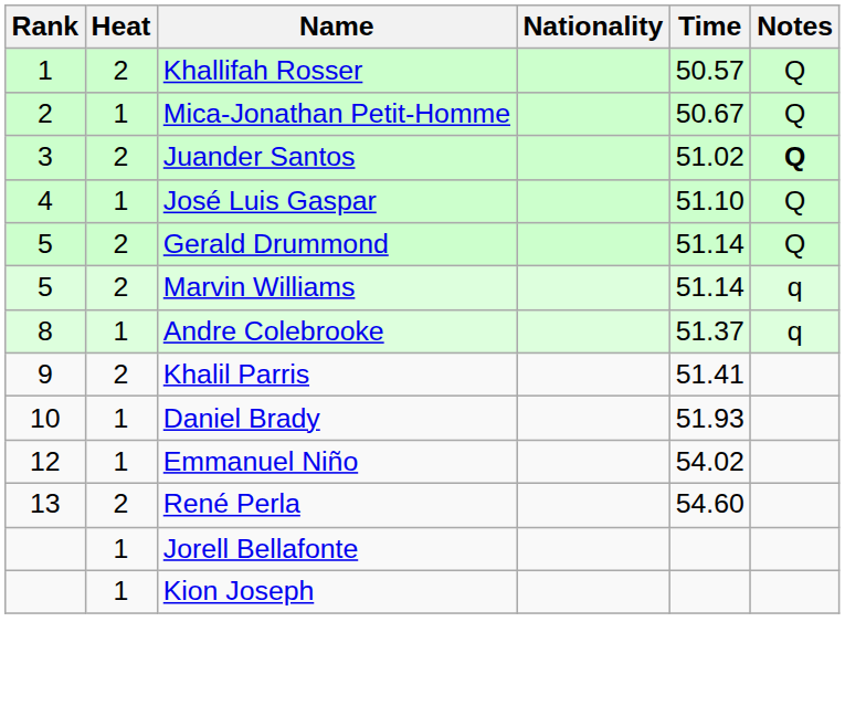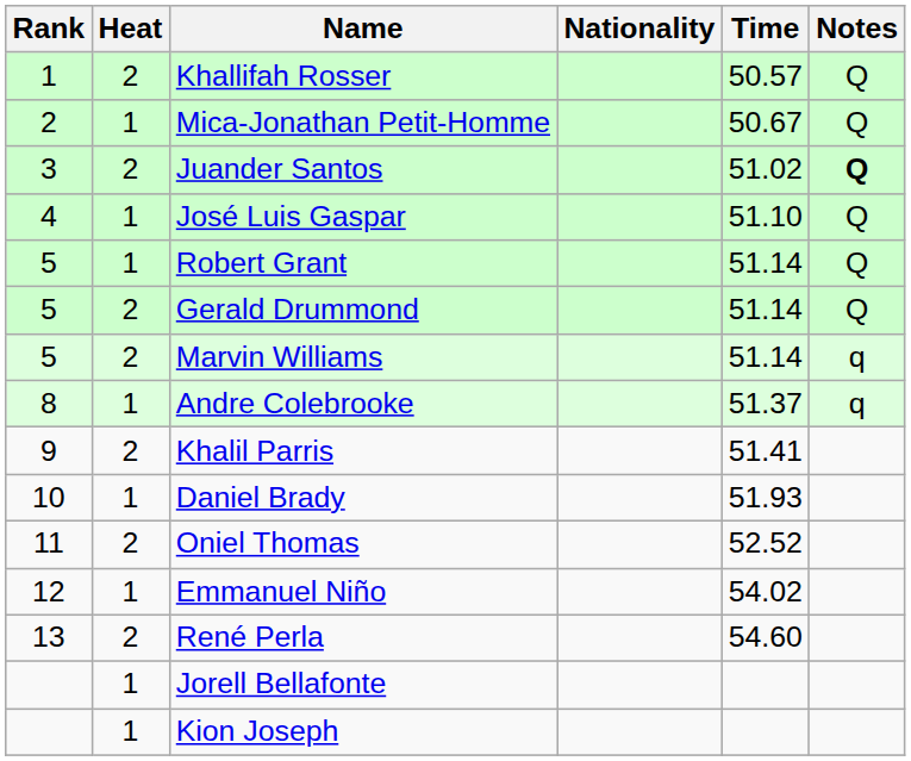+ row: 5 | 1 | Robert Grant | 51.14 | Q
+ row: 11 | 2 | Oniel Thomas | 52.52
